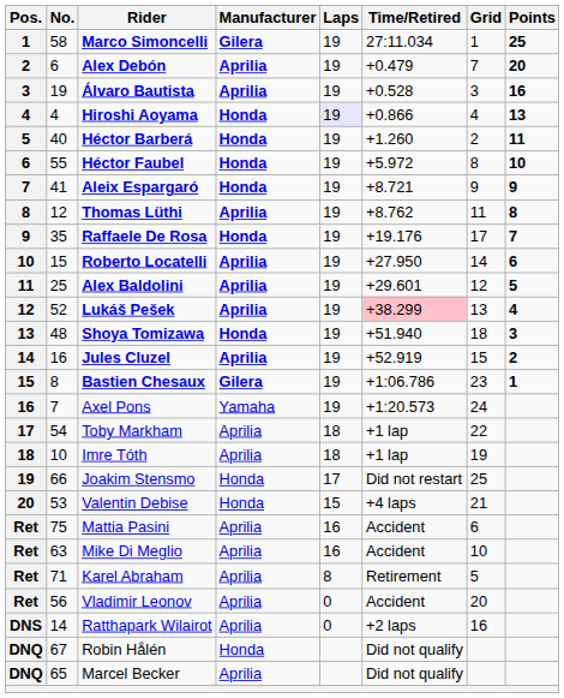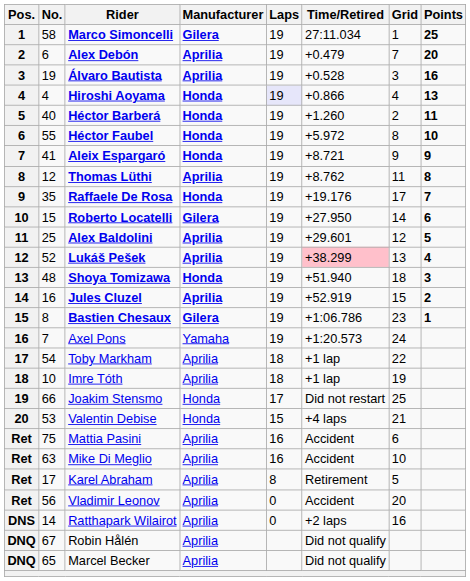Roberto Locatelli | Manufacturer: Aprilia -> Gilera
Karel Abraham | No.: 71 -> 17
Robin Hålén | Manufacturer: Honda -> Aprilia
